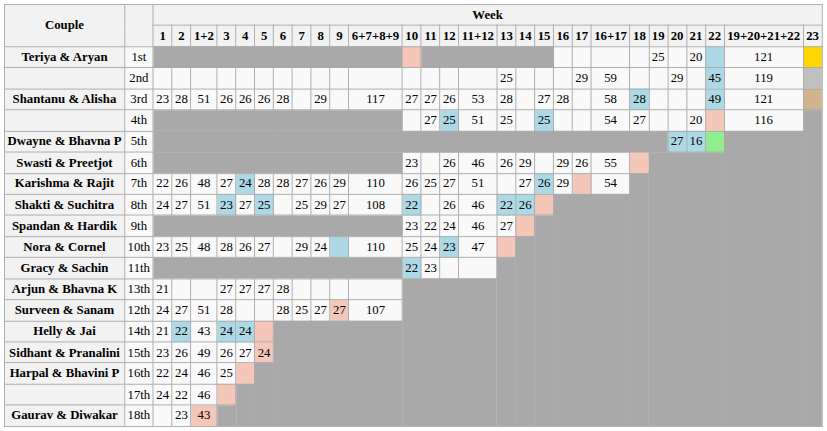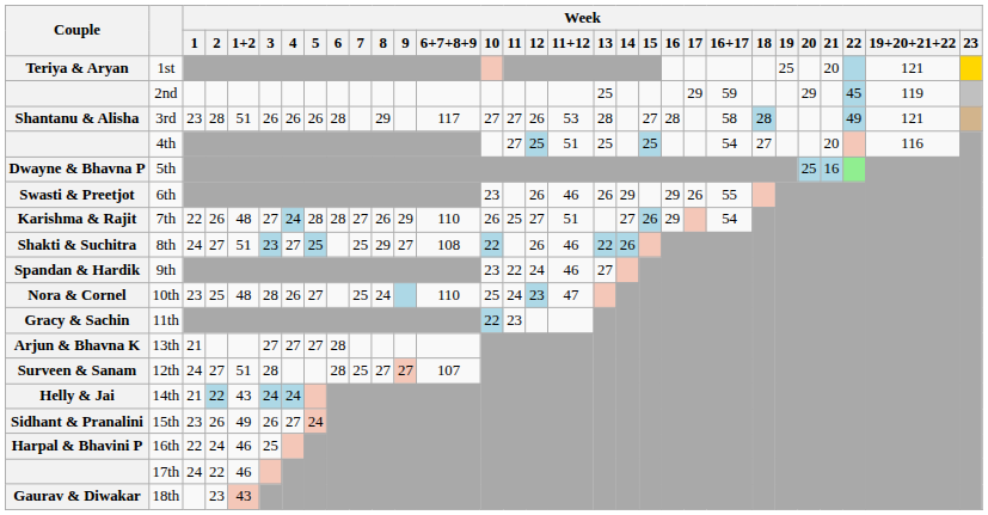5th | Week / 20: 27 -> 25
10th | Week / 7: 29 -> 25
